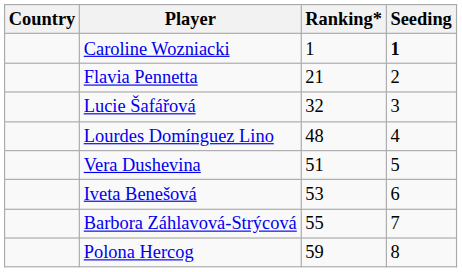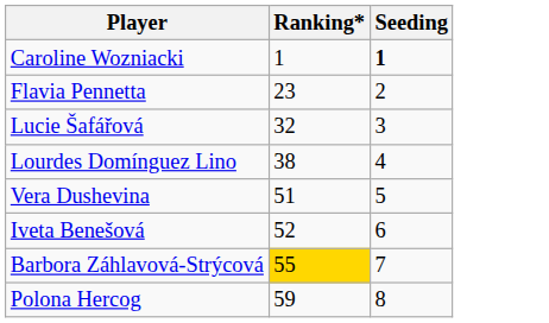- column: Country
Flavia Pennetta | Ranking*: 21 -> 23
Lourdes Domínguez Lino | Ranking*: 48 -> 38
Iveta Benešová | Ranking*: 53 -> 52
Barbora Záhlavová-Strýcová | Ranking*: no background -> gold background
